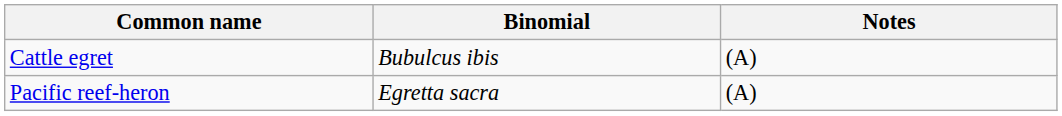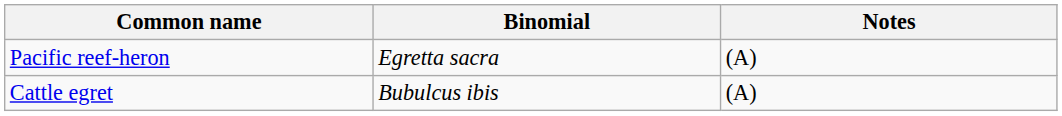rows swapped: Pacific reef-heron <-> Cattle egret
